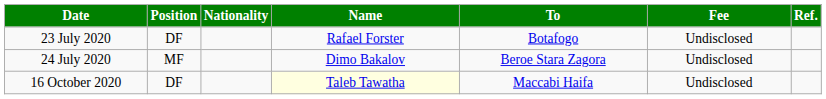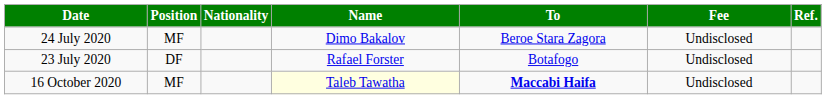rows swapped: 23 July 2020 <-> 24 July 2020
16 October 2020 | Position: DF -> MF
16 October 2020 | To: normal -> bold
